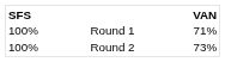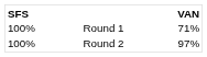Round 2 | VAN: 73% -> 97%
